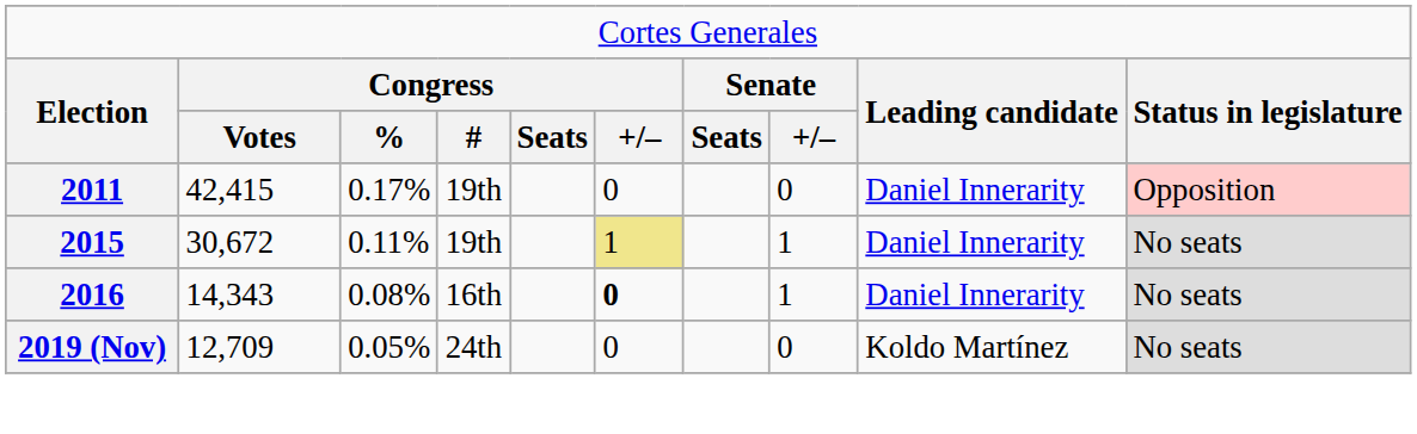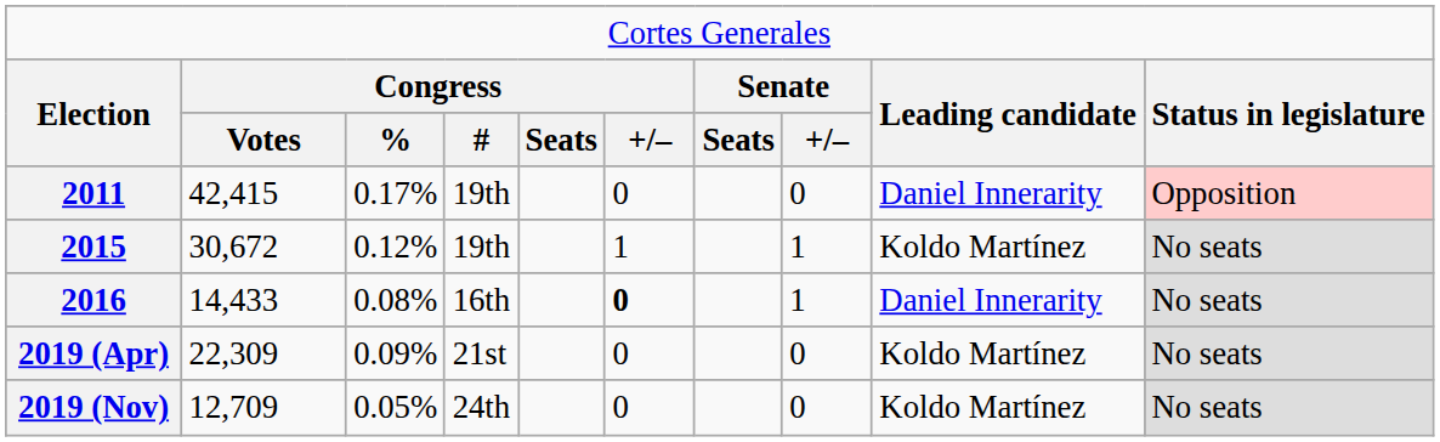2015 | column 3: 0.11% -> 0.12%
2015 | column 6: khaki background -> no background
2015 | column 9: Daniel Innerarity -> Koldo Martínez
2016 | column 2: 14,343 -> 14,433
+ row: 2019 (Apr) | 22,309 | 0.09% | 21st | 0 | 0 | Koldo Martínez | No seats
